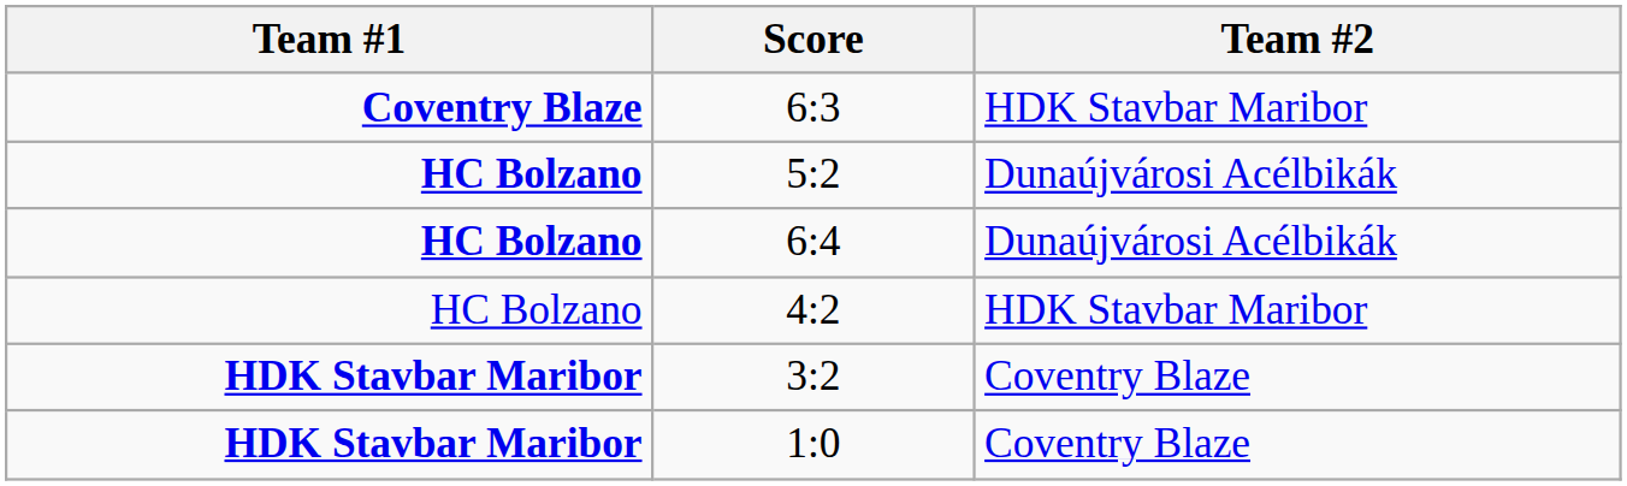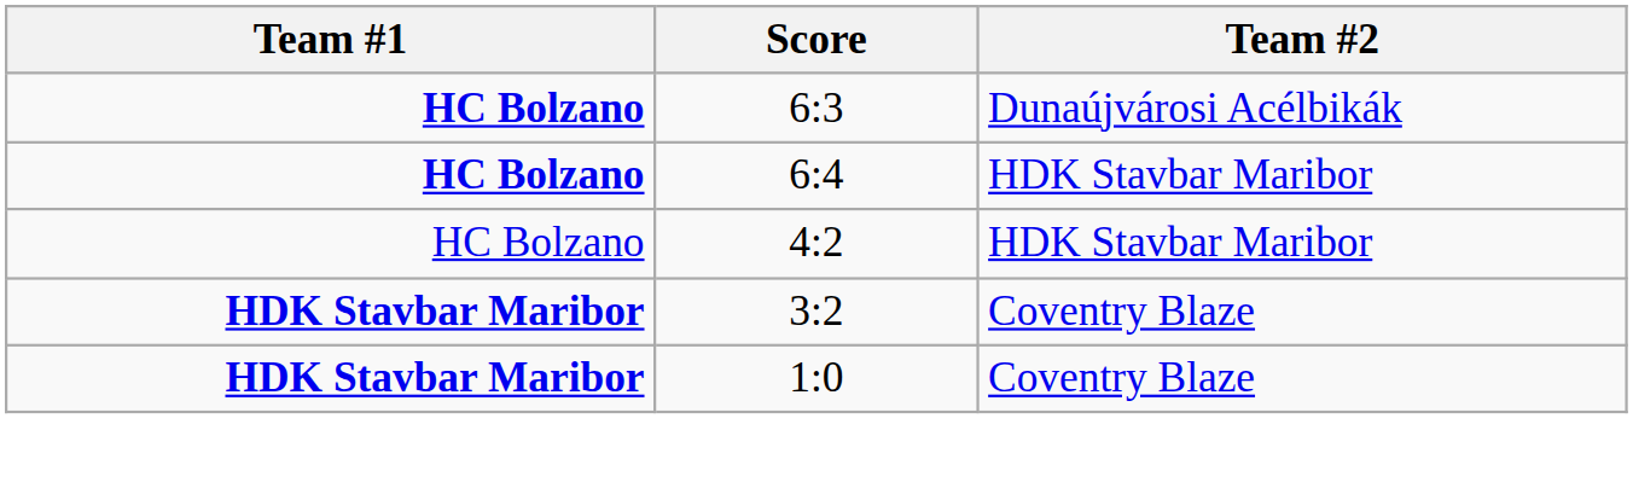6:3 | Team #1: Coventry Blaze -> HC Bolzano
6:3 | Team #2: HDK Stavbar Maribor -> Dunaújvárosi Acélbikák
- row: HC Bolzano | 5:2 | Dunaújvárosi Acélbikák
6:4 | Team #2: Dunaújvárosi Acélbikák -> HDK Stavbar Maribor
